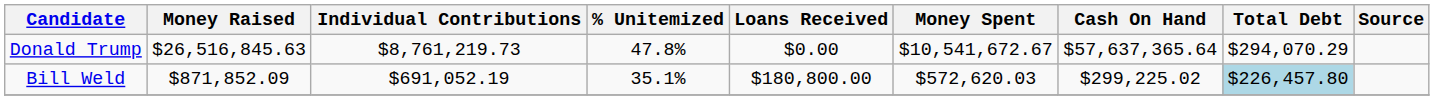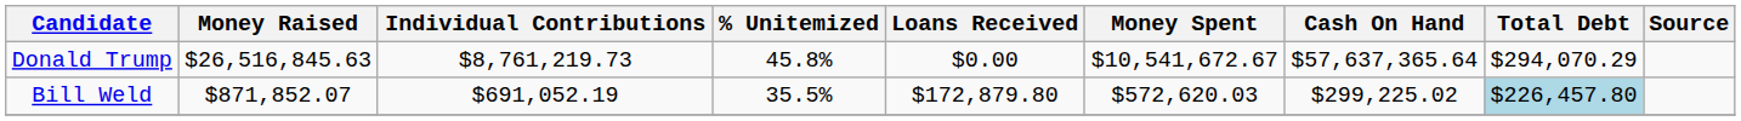Donald Trump | % Unitemized: 47.8% -> 45.8%
Bill Weld | Money Raised: $871,852.09 -> $871,852.07
Bill Weld | % Unitemized: 35.1% -> 35.5%
Bill Weld | Loans Received: $180,800.00 -> $172,879.80
